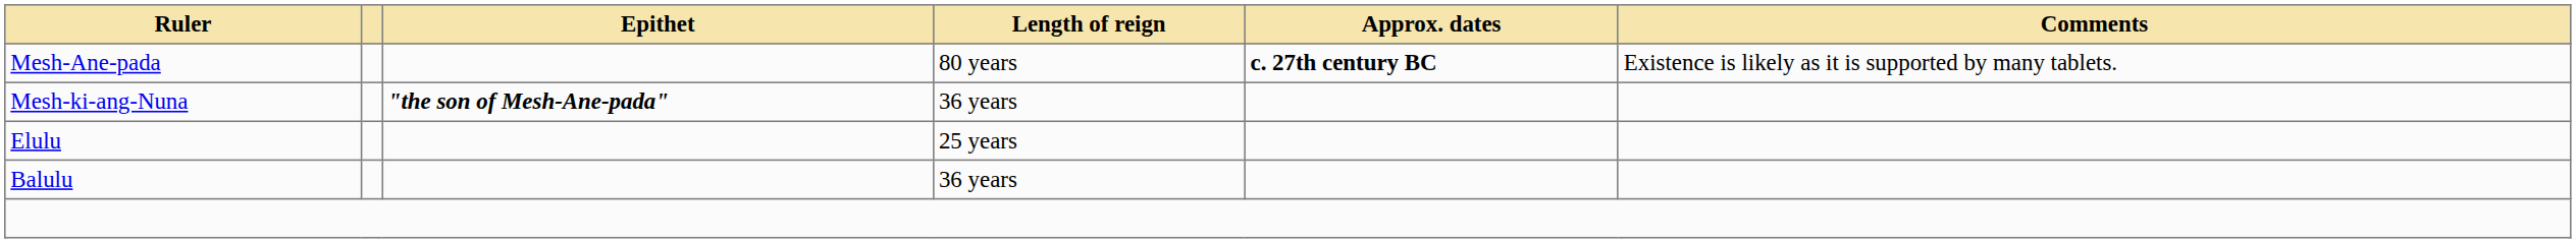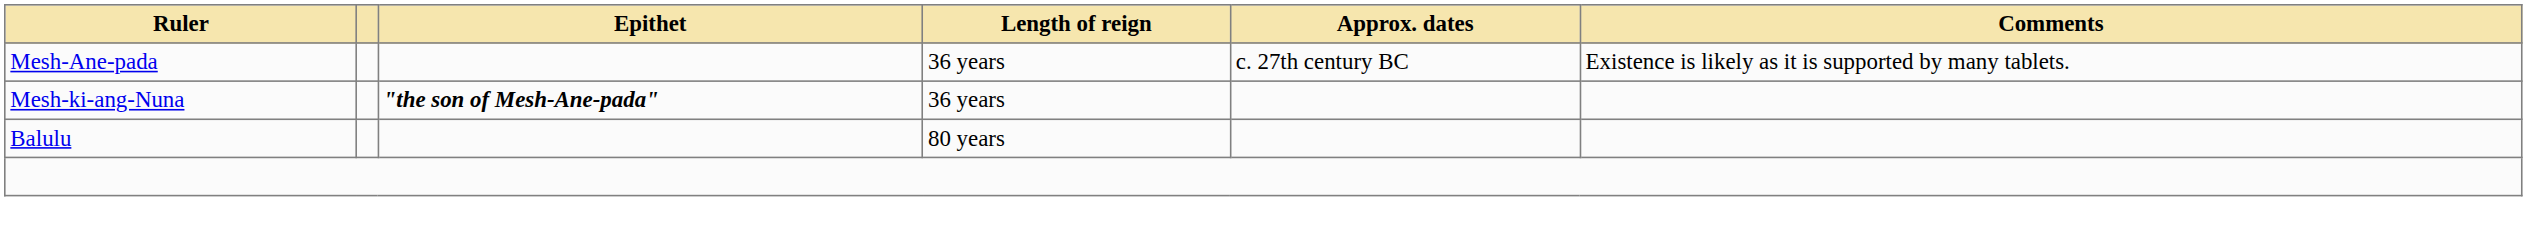Mesh-Ane-pada | Length of reign: 80 years -> 36 years
Mesh-Ane-pada | Approx. dates: bold -> normal
- row: Elulu | 25 years
Balulu | Length of reign: 36 years -> 80 years
